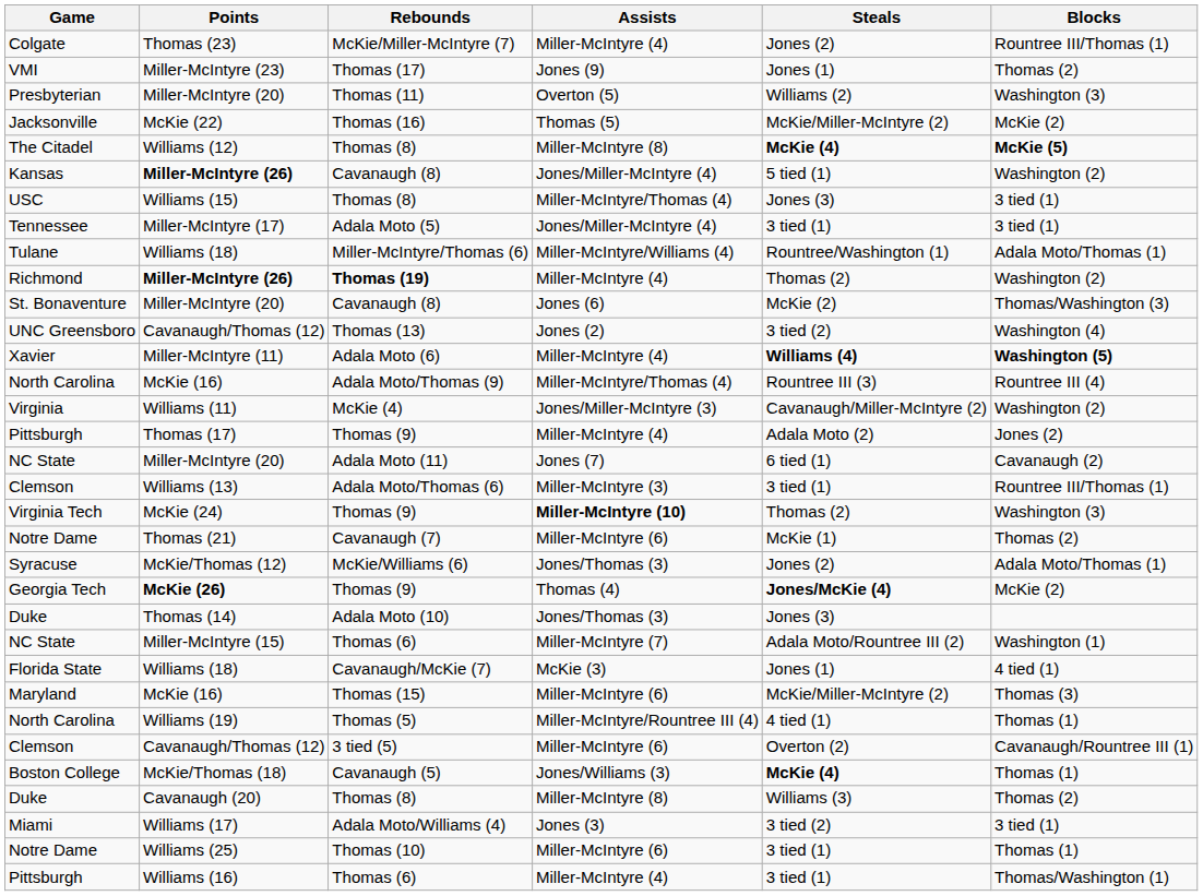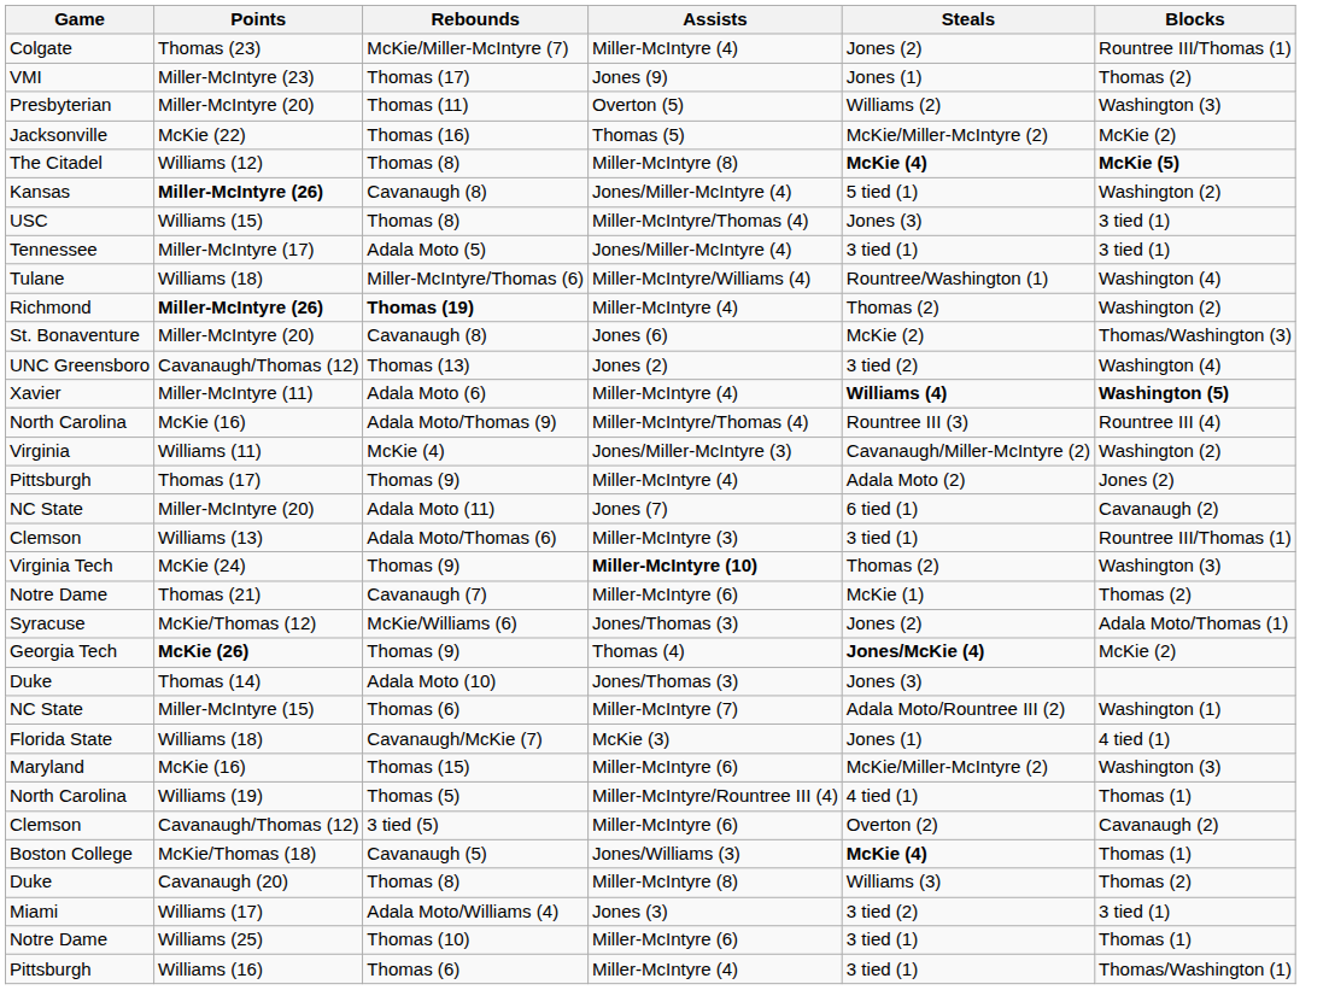Tulane | Blocks: Adala Moto/Thomas (1) -> Washington (4)
Maryland | Blocks: Thomas (3) -> Washington (3)
Clemson / Cavanaugh/Thomas (12) | Blocks: Cavanaugh/Rountree III (1) -> Cavanaugh (2)
